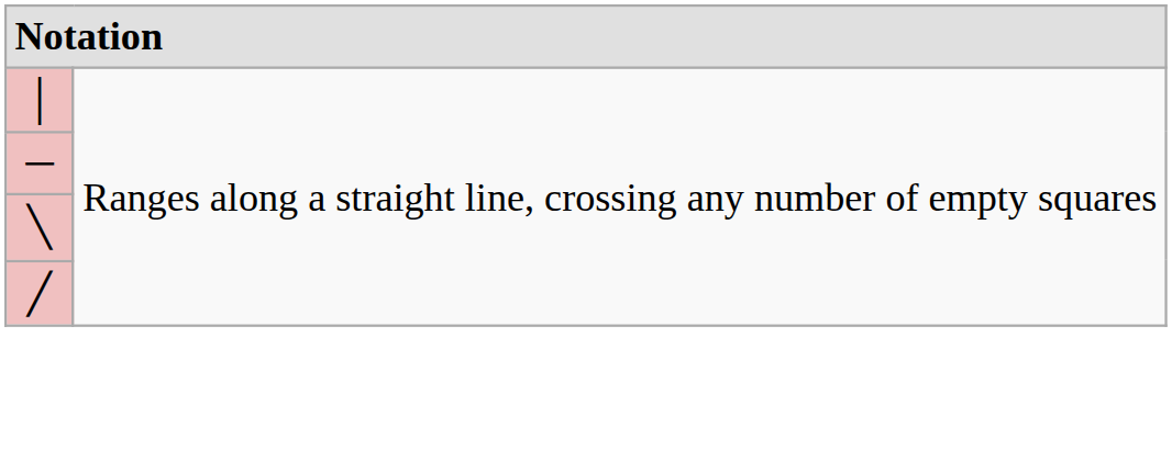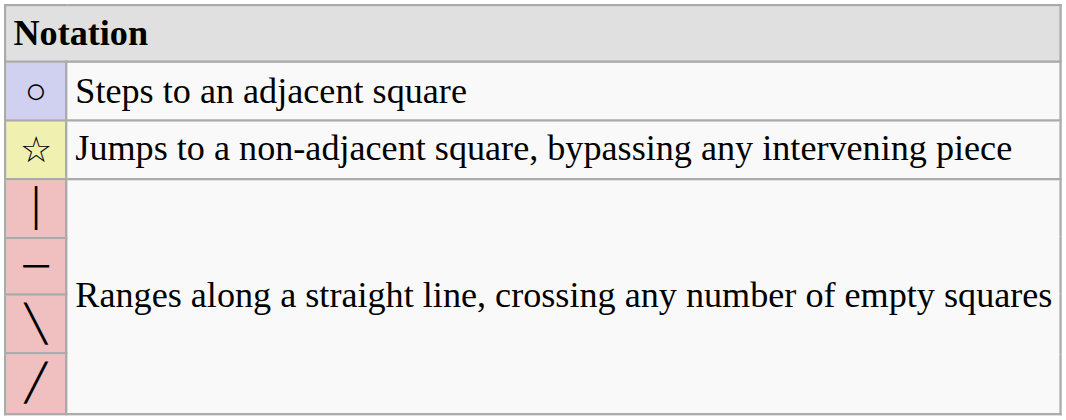+ row: ○ | Steps to an adjacent square
+ row: ☆ | Jumps to a non-adjacent square, bypassing any intervening piece
